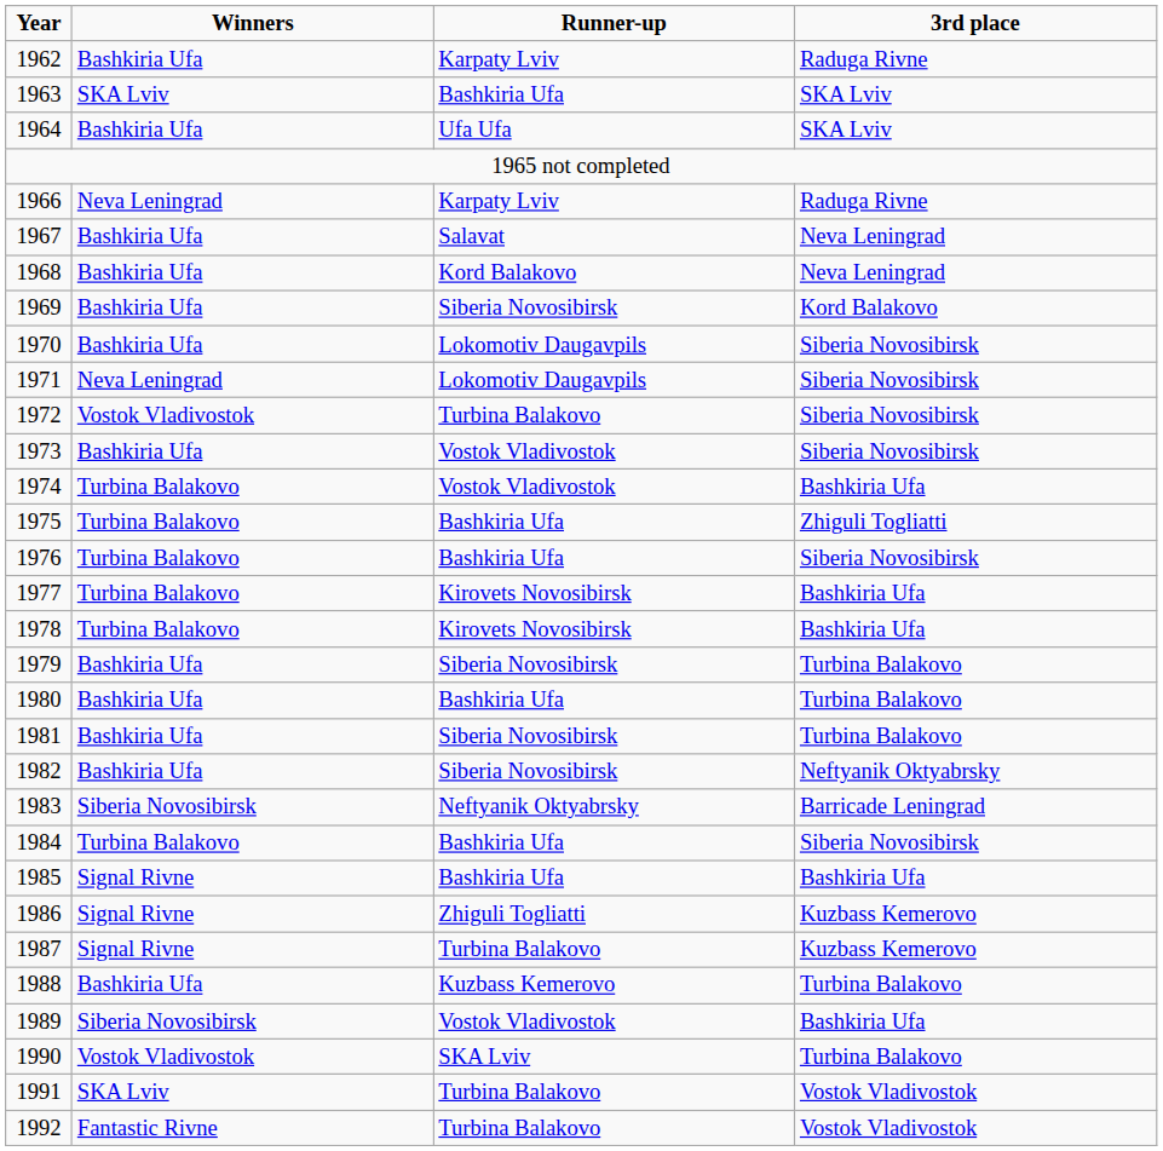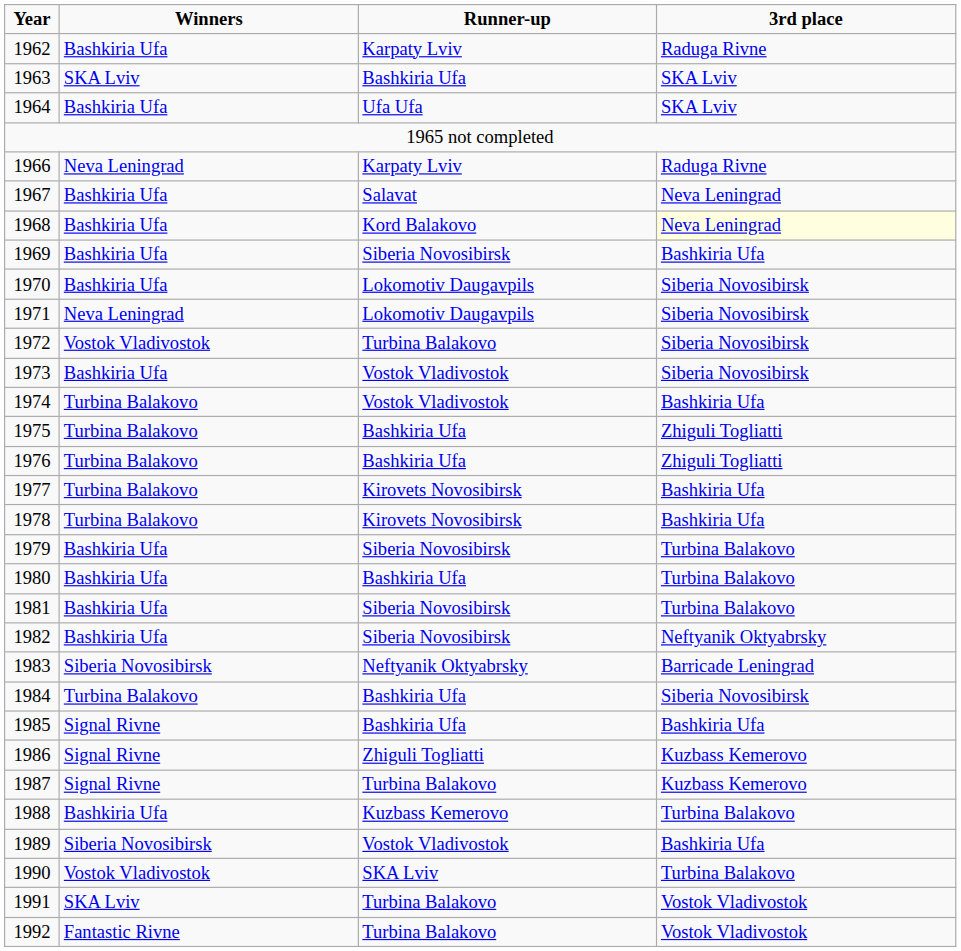1968 | 3rd place: no background -> lightyellow background
1969 | 3rd place: Kord Balakovo -> Bashkiria Ufa
1976 | 3rd place: Siberia Novosibirsk -> Zhiguli Togliatti
